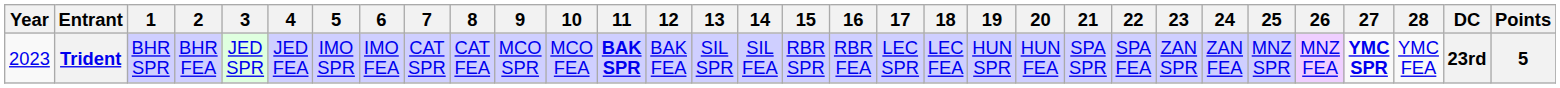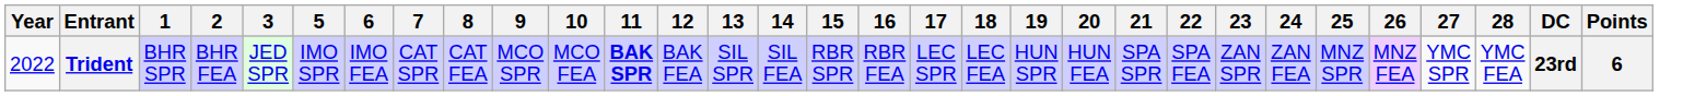- column: 4 | JED FEA
Trident | Year: 2023 -> 2022
Trident | 27: bold -> normal
Trident | Points: 5 -> 6
